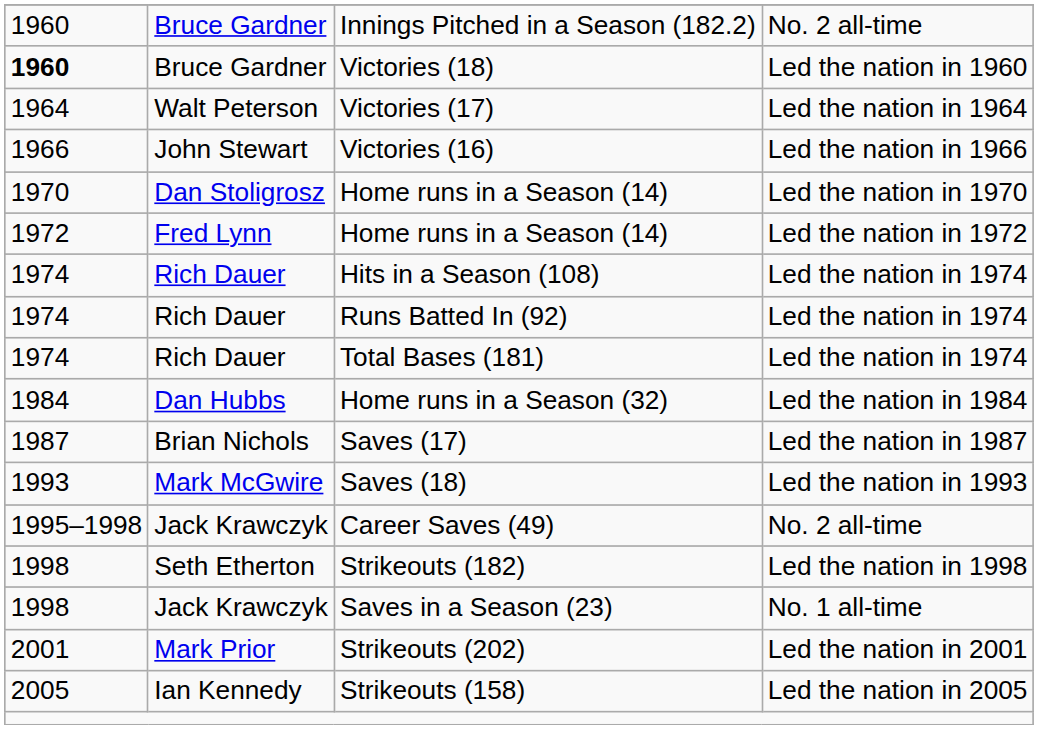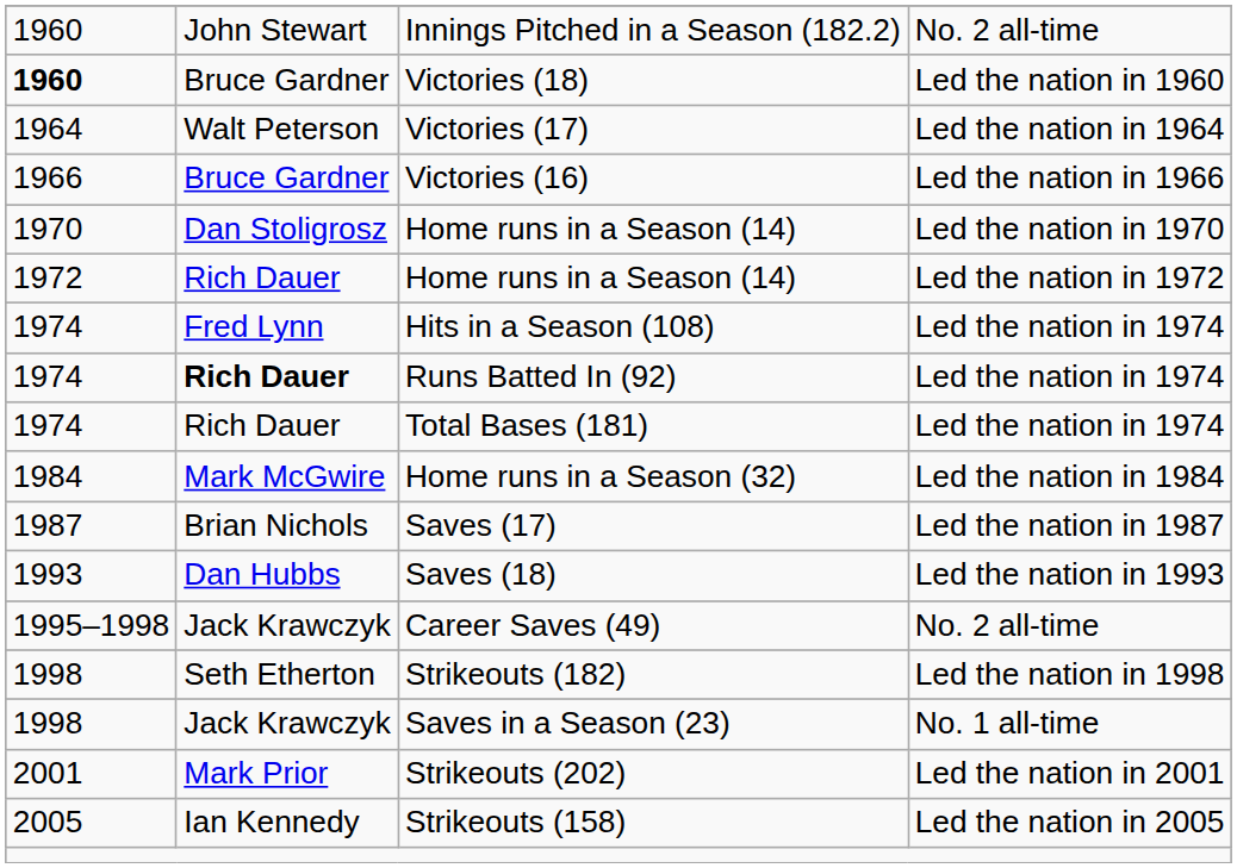Innings Pitched in a Season (182.2) | column 2: Bruce Gardner -> John Stewart
Victories (16) | column 2: John Stewart -> Bruce Gardner
Home runs in a Season (14) / Led the nation in 1972 | column 2: Fred Lynn -> Rich Dauer
Hits in a Season (108) | column 2: Rich Dauer -> Fred Lynn
Runs Batted In (92) | column 2: normal -> bold
Home runs in a Season (32) | column 2: Dan Hubbs -> Mark McGwire
Saves (18) | column 2: Mark McGwire -> Dan Hubbs
